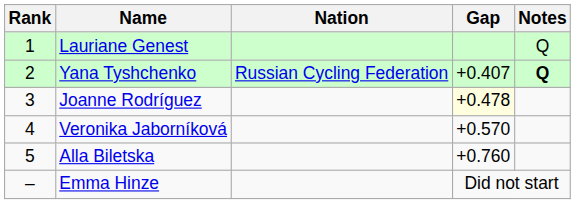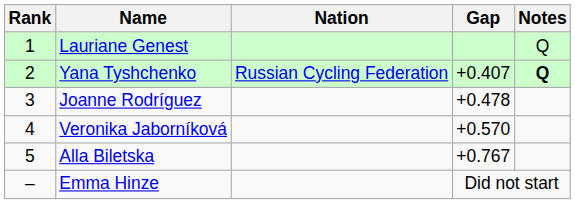Joanne Rodríguez | Gap: lightyellow background -> no background
Alla Biletska | Gap: +0.760 -> +0.767
